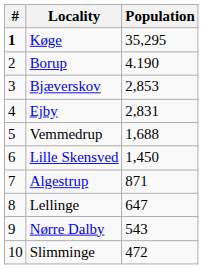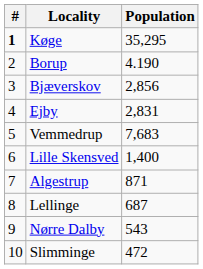Bjæverskov | Population: 2,853 -> 2,856
Vemmedrup | Population: 1,688 -> 7,683
Lille Skensved | Population: 1,450 -> 1,400
Lellinge | Population: 647 -> 687
